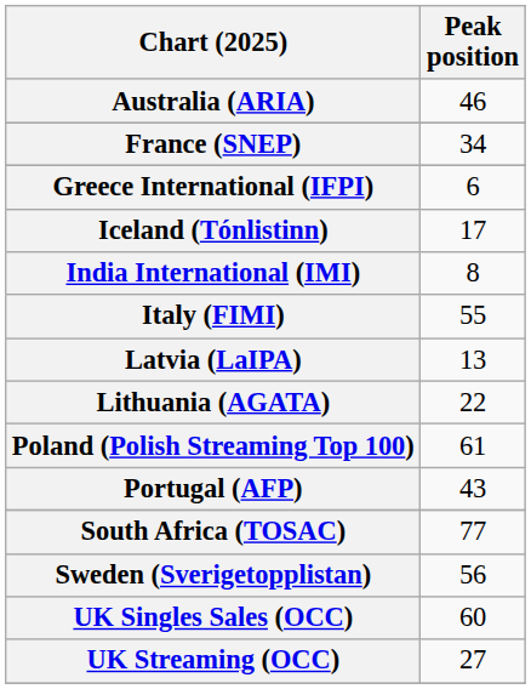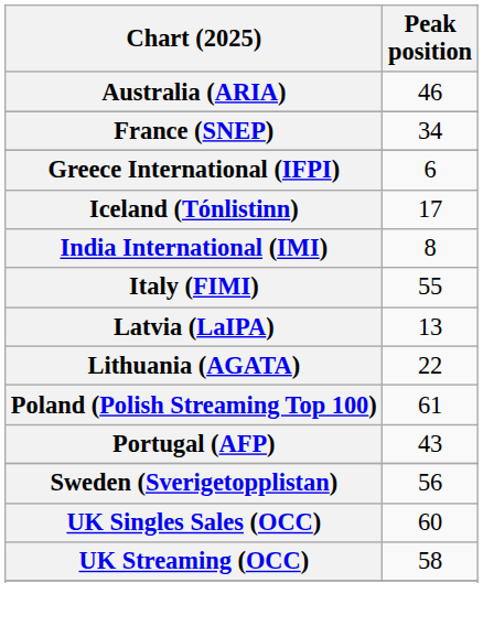- row: South Africa (TOSAC) | 77
UK Streaming (OCC) | Peak position: 27 -> 58
